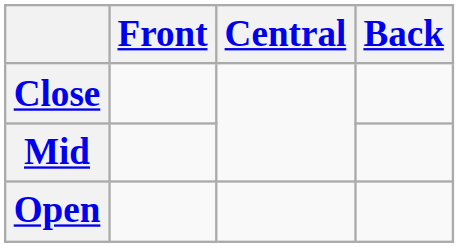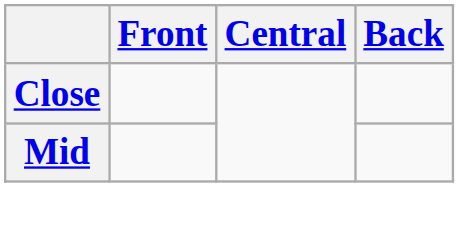- row: Open
